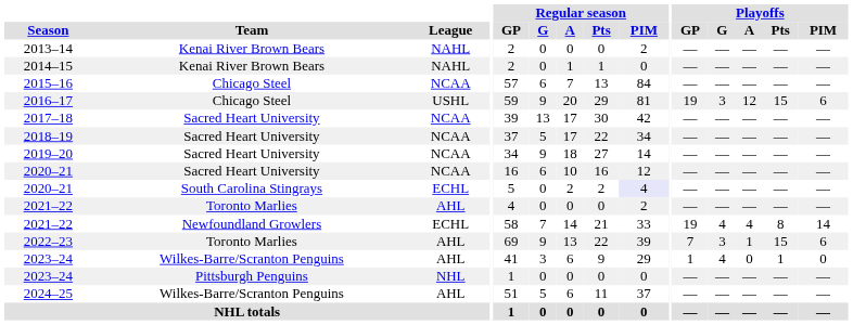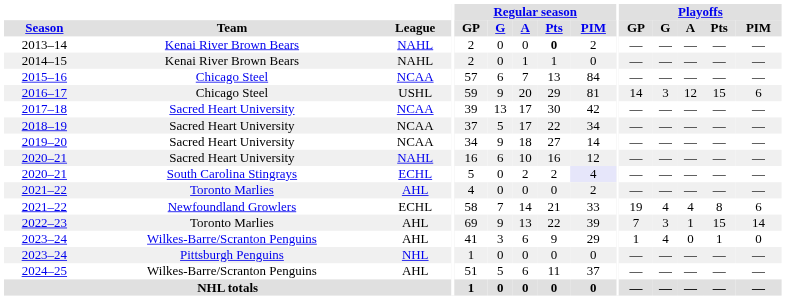2013–14 | Regular season / Pts: normal -> bold
2016–17 | Playoffs / GP: 19 -> 14
2020–21 / Sacred Heart University | League: NCAA -> NAHL
2021–22 / Newfoundland Growlers | Playoffs / PIM: 14 -> 6
2022–23 | Playoffs / PIM: 6 -> 14
